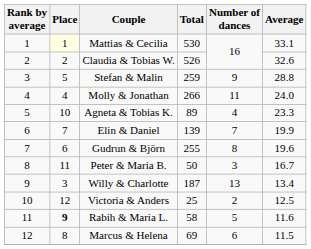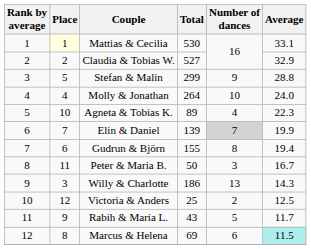Claudia & Tobias W. | Total: 526 -> 527
Claudia & Tobias W. | Average: 32.6 -> 32.9
Stefan & Malin | Total: 259 -> 299
Molly & Jonathan | Total: 266 -> 264
Molly & Jonathan | Number of dances: 11 -> 10
Agneta & Tobias K. | Average: 23.3 -> 22.3
Elin & Daniel | Number of dances: no background -> lightgrey background
Gudrun & Björn | Total: 255 -> 155
Gudrun & Björn | Average: 19.6 -> 19.4
Willy & Charlotte | Total: 187 -> 186
Willy & Charlotte | Average: 13.4 -> 14.3
Rabih & Maria L. | Place: bold -> normal
Rabih & Maria L. | Total: 58 -> 43
Rabih & Maria L. | Average: 11.6 -> 11.7
Marcus & Helena | Average: no background -> paleturquoise background
